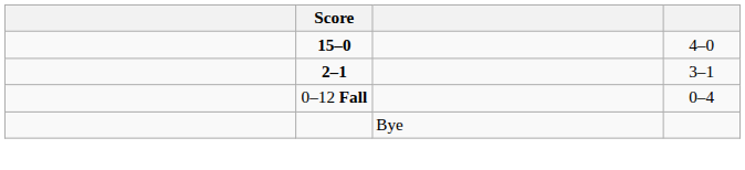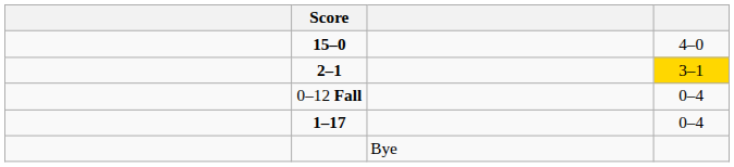2–1 | column 4: no background -> gold background
+ row: 1–17 | 0–4
